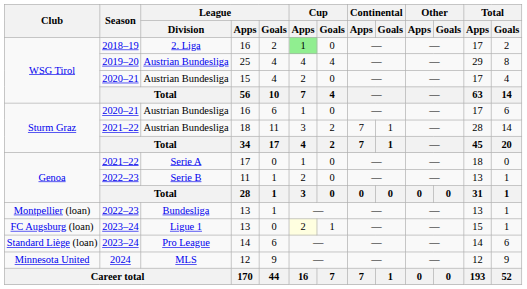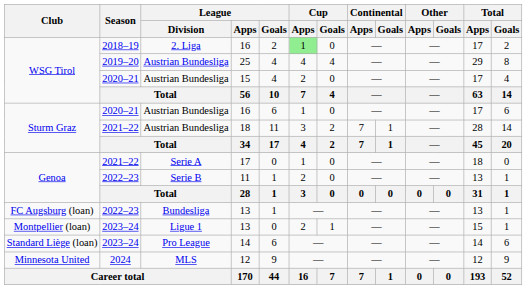Bundesliga / 13 | Club: Montpellier (loan) -> FC Augsburg (loan)
Ligue 1 / 13 | Club: FC Augsburg (loan) -> Montpellier (loan)
Ligue 1 / 13 | Cup / Apps: lightyellow background -> no background
